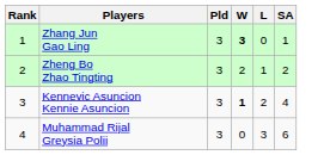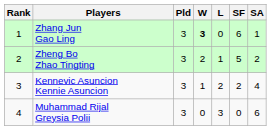+ column: SF | 6 | 5 | 2 | 0
Kennevic Asuncion Kennie Asuncion | W: bold -> normal
